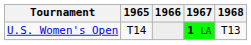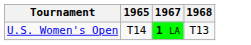- column: 1966
